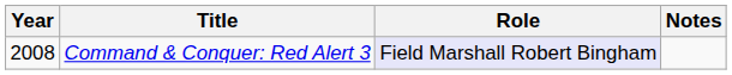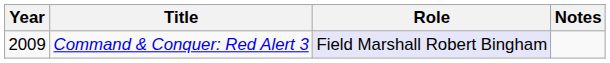Command & Conquer: Red Alert 3 | Year: 2008 -> 2009
